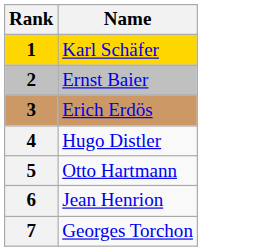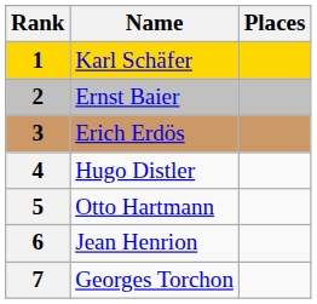+ column: Places
